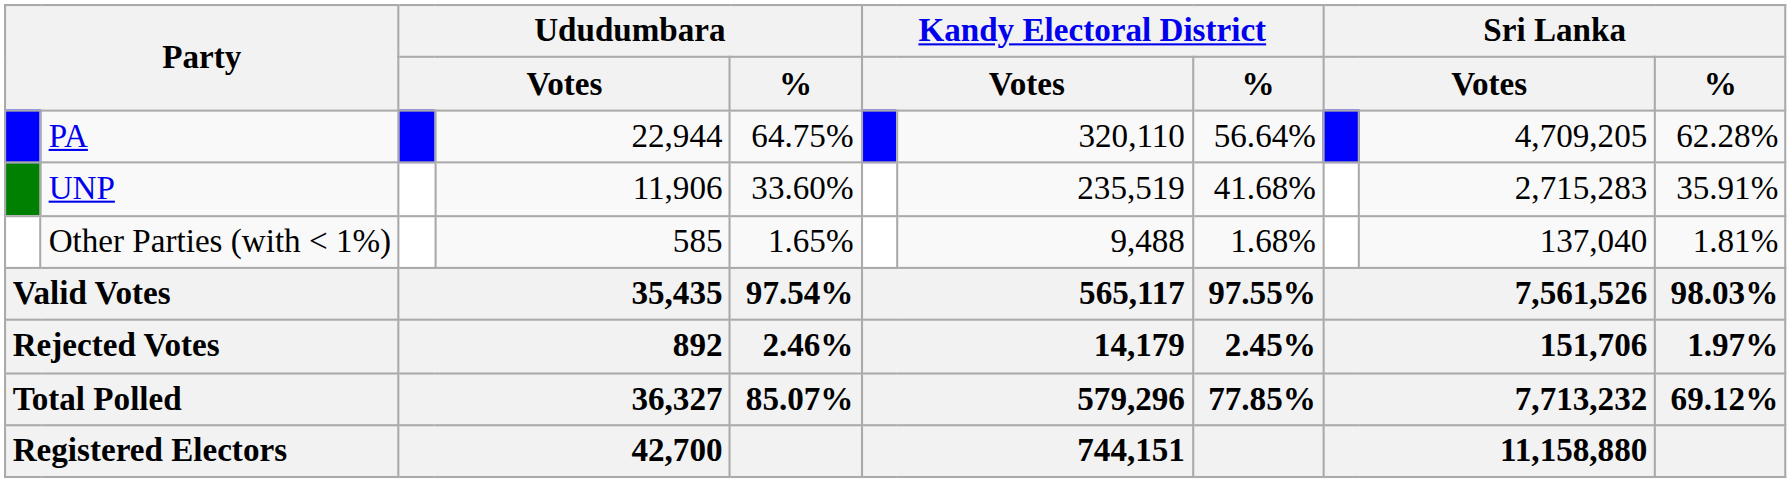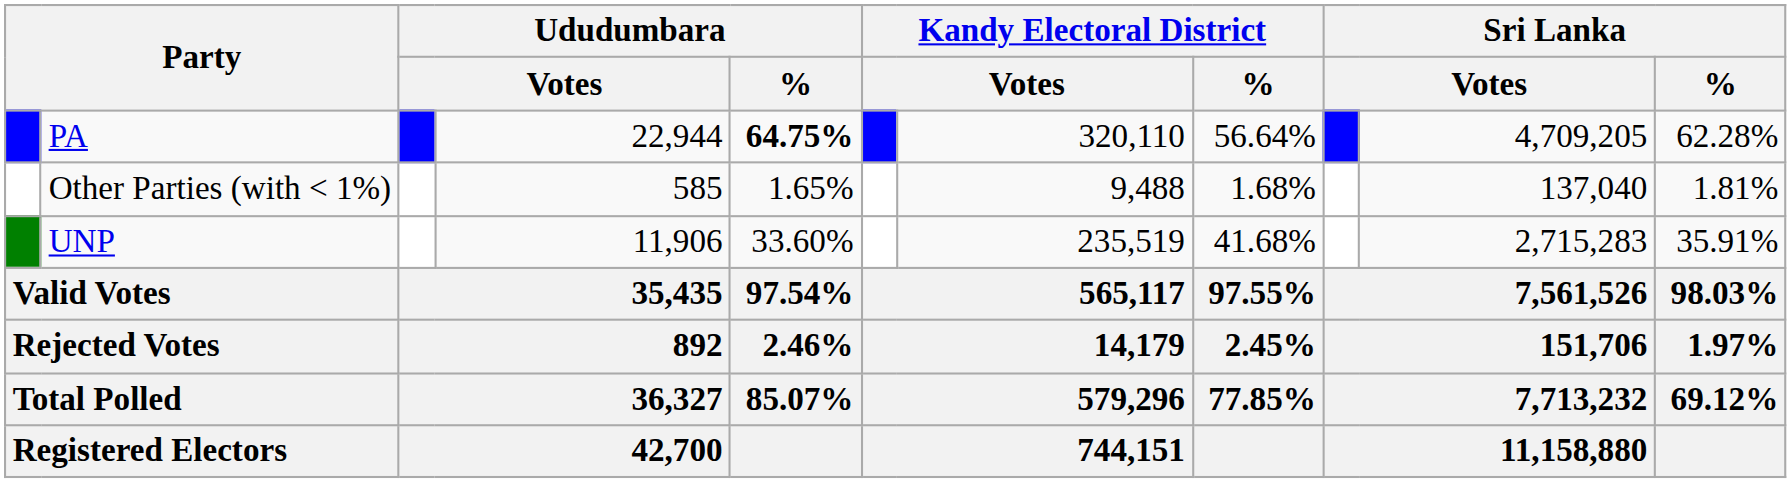PA | Ududumbara / %: normal -> bold
rows swapped: UNP <-> Other Parties (with < 1%)
